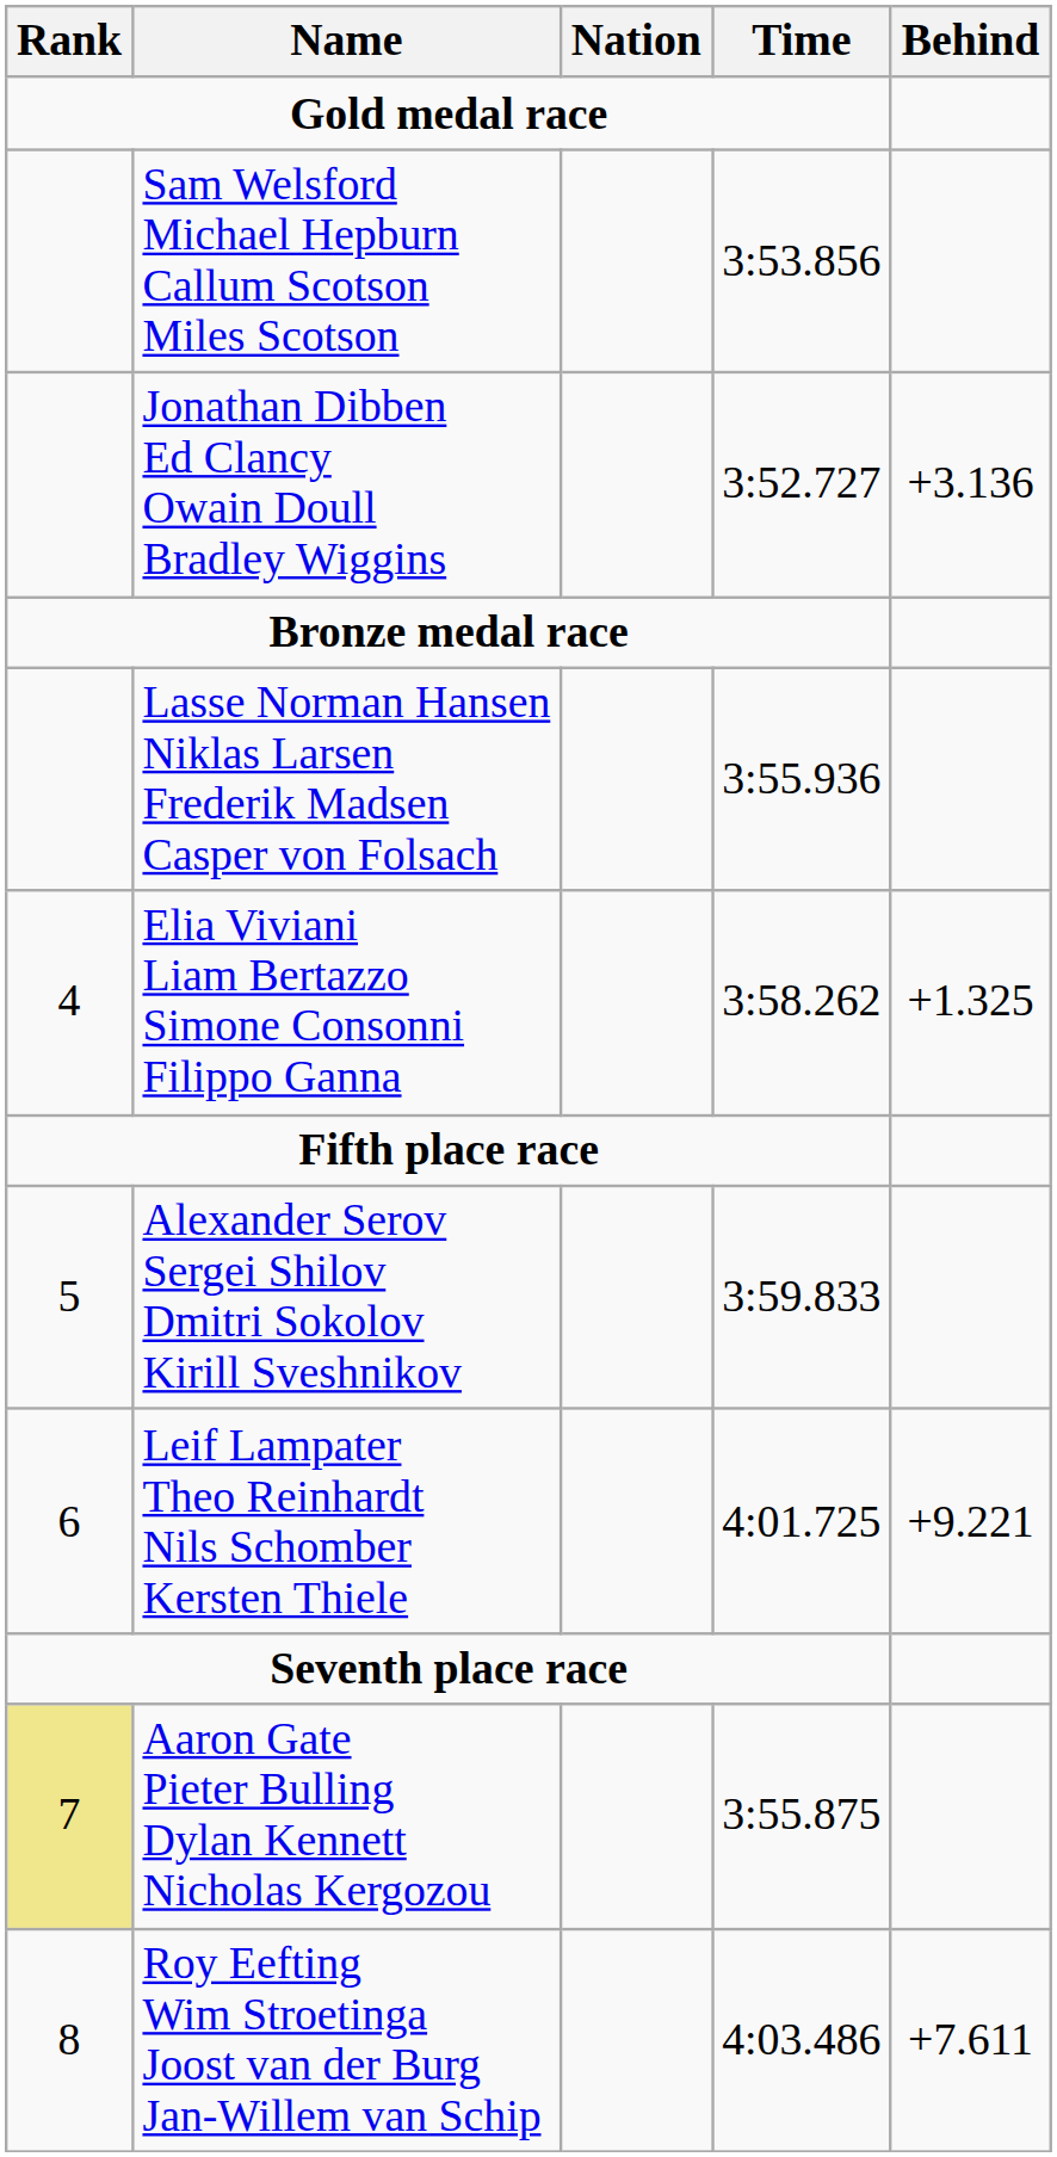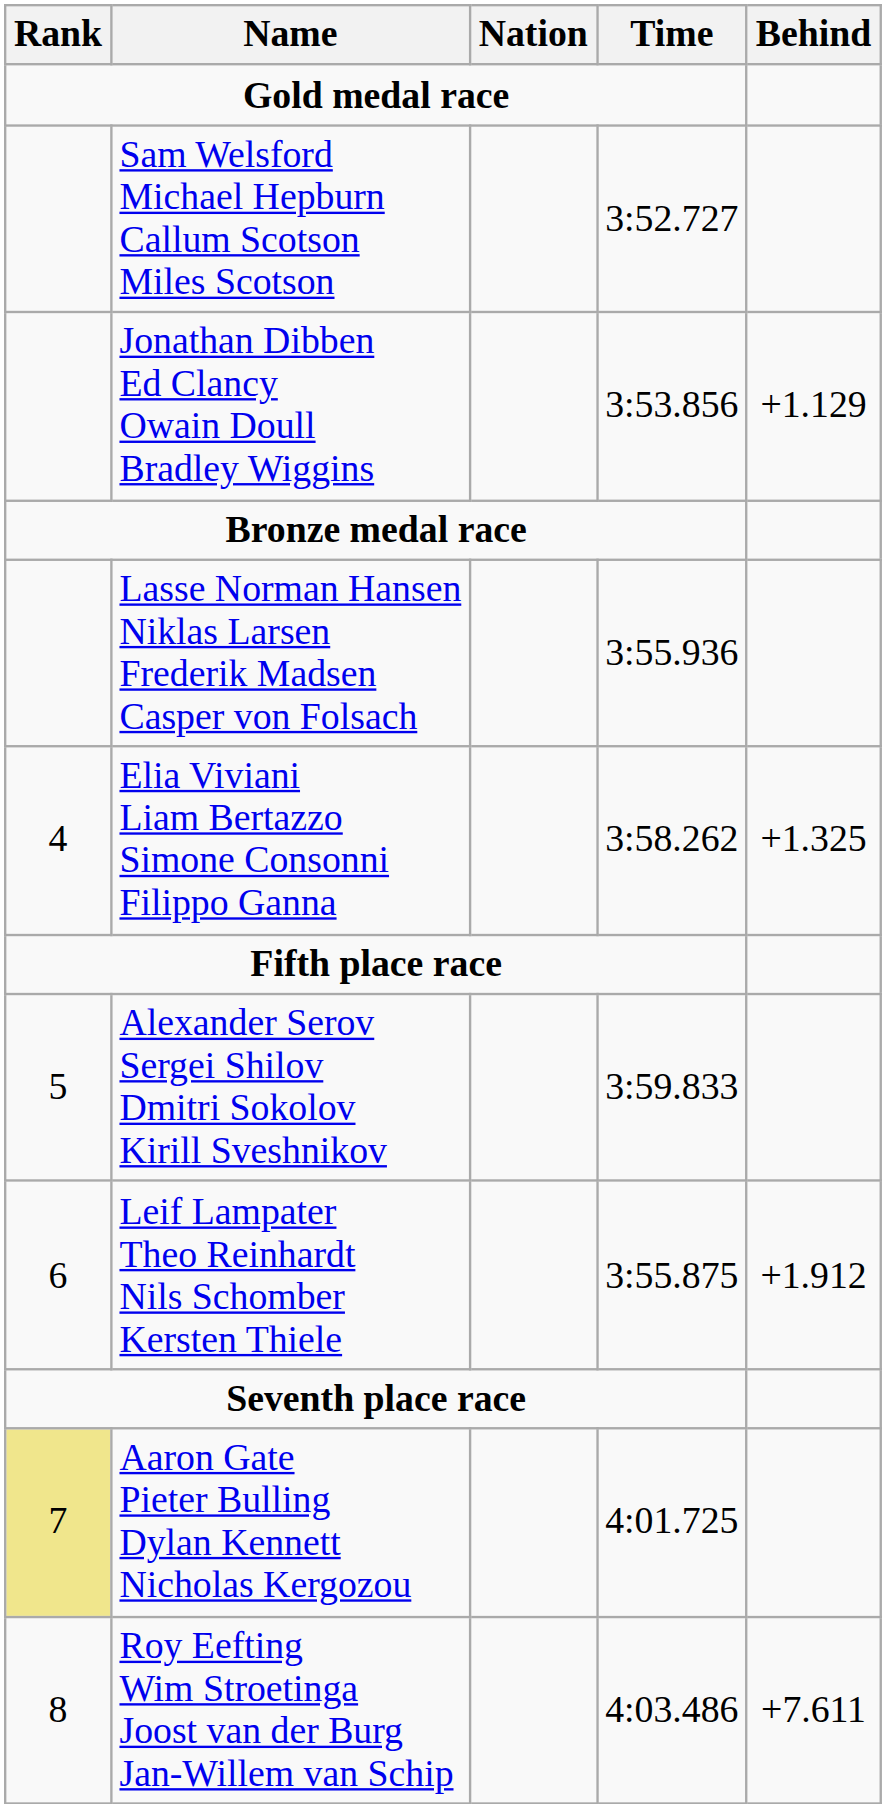Sam Welsford Michael Hepburn Callum Scotson Miles Scotson | Time: 3:53.856 -> 3:52.727
Jonathan Dibben Ed Clancy Owain Doull Bradley Wiggins | Time: 3:52.727 -> 3:53.856
Jonathan Dibben Ed Clancy Owain Doull Bradley Wiggins | Behind: +3.136 -> +1.129
Leif Lampater Theo Reinhardt Nils Schomber Kersten Thiele | Time: 4:01.725 -> 3:55.875
Leif Lampater Theo Reinhardt Nils Schomber Kersten Thiele | Behind: +9.221 -> +1.912
Aaron Gate Pieter Bulling Dylan Kennett Nicholas Kergozou | Time: 3:55.875 -> 4:01.725
